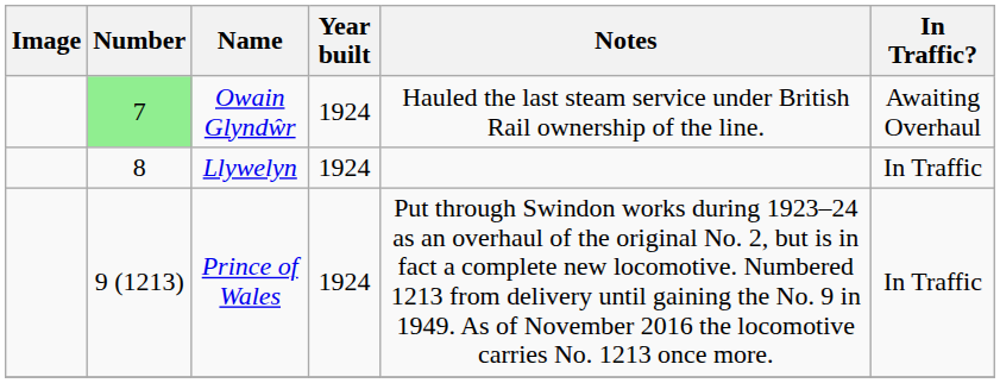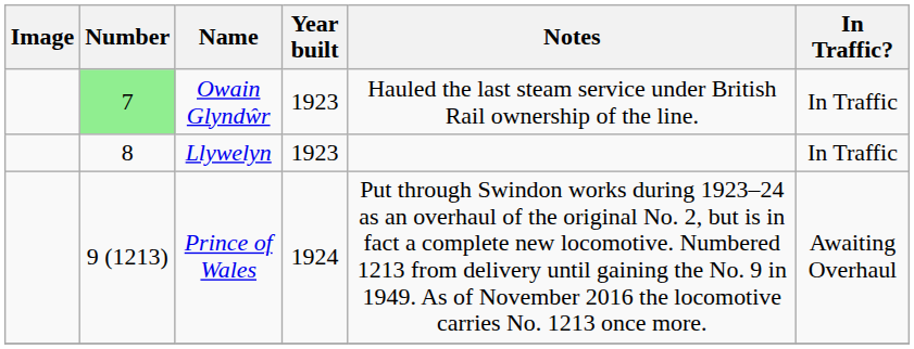Owain Glyndŵr | Year built: 1924 -> 1923
Owain Glyndŵr | In Traffic?: Awaiting Overhaul -> In Traffic
Llywelyn | Year built: 1924 -> 1923
Prince of Wales | In Traffic?: In Traffic -> Awaiting Overhaul
